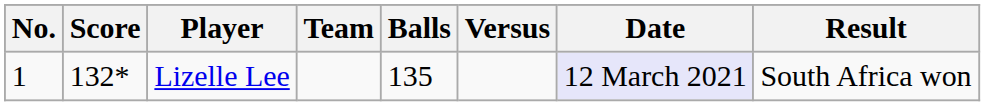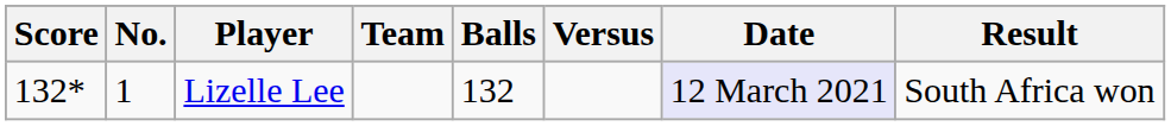columns swapped: No. <-> Score
Lizelle Lee | Balls: 135 -> 132
